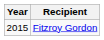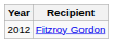Fitzroy Gordon | Year: 2015 -> 2012
